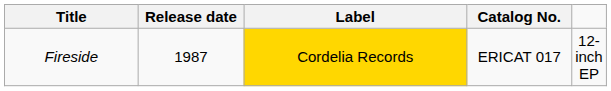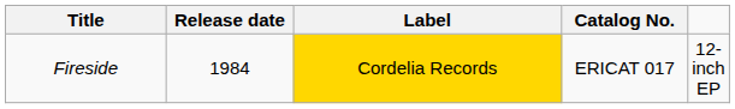Fireside | Release date: 1987 -> 1984
